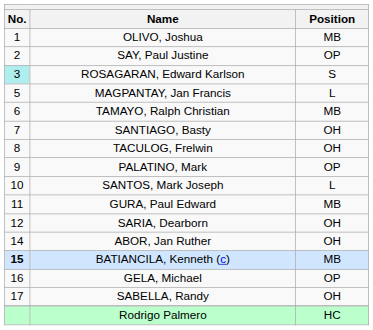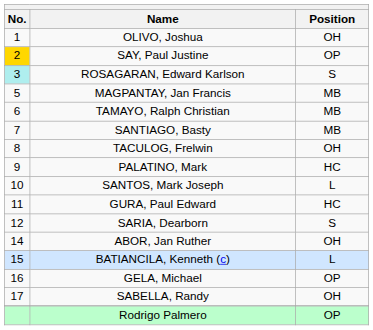OLIVO, Joshua | Position: MB -> OH
SAY, Paul Justine | No.: no background -> gold background
MAGPANTAY, Jan Francis | Position: L -> MB
SANTIAGO, Basty | Position: OH -> MB
PALATINO, Mark | Position: OP -> HC
GURA, Paul Edward | Position: MB -> HC
SARIA, Dearborn | Position: OH -> S
BATIANCILA, Kenneth (c) | No.: bold -> normal
BATIANCILA, Kenneth (c) | Position: MB -> L
Rodrigo Palmero | Position: HC -> OP
